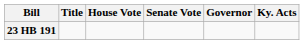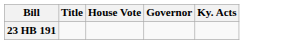- column: Senate Vote
